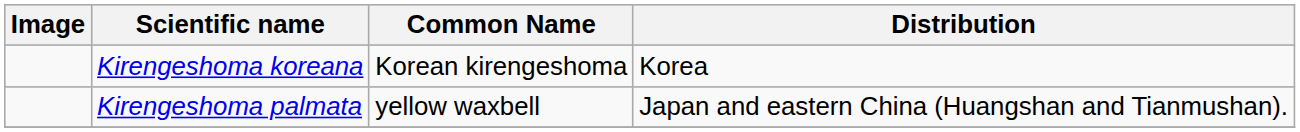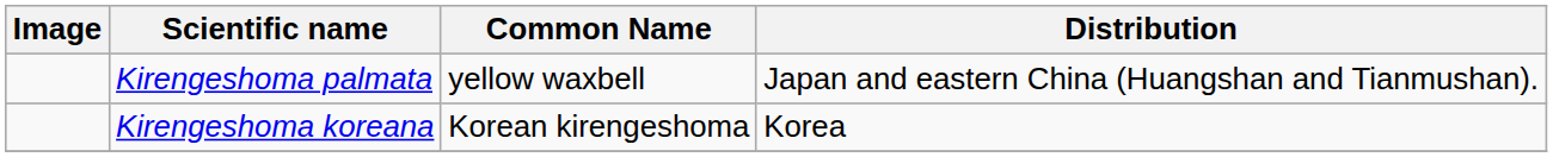rows swapped: Kirengeshoma koreana <-> Kirengeshoma palmata
